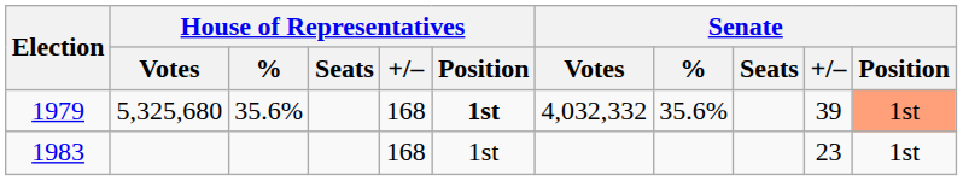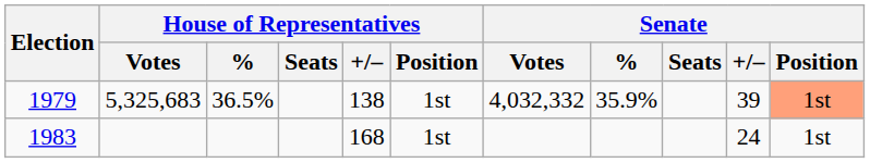1979 | House of Representatives / Votes: 5,325,680 -> 5,325,683
1979 | House of Representatives / %: 35.6% -> 36.5%
1979 | House of Representatives / +/–: 168 -> 138
1979 | House of Representatives / Position: bold -> normal
1979 | Senate / %: 35.6% -> 35.9%
1983 | Senate / +/–: 23 -> 24
